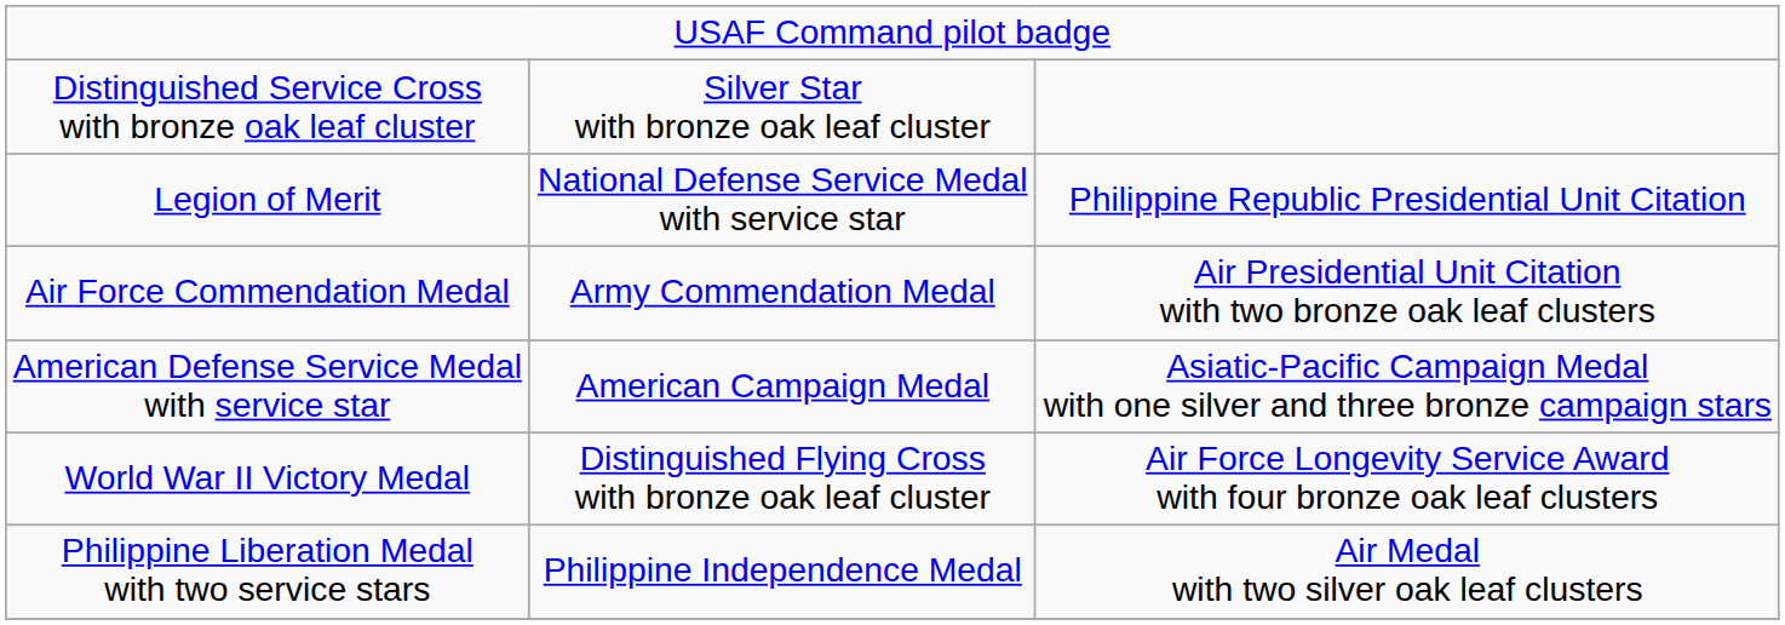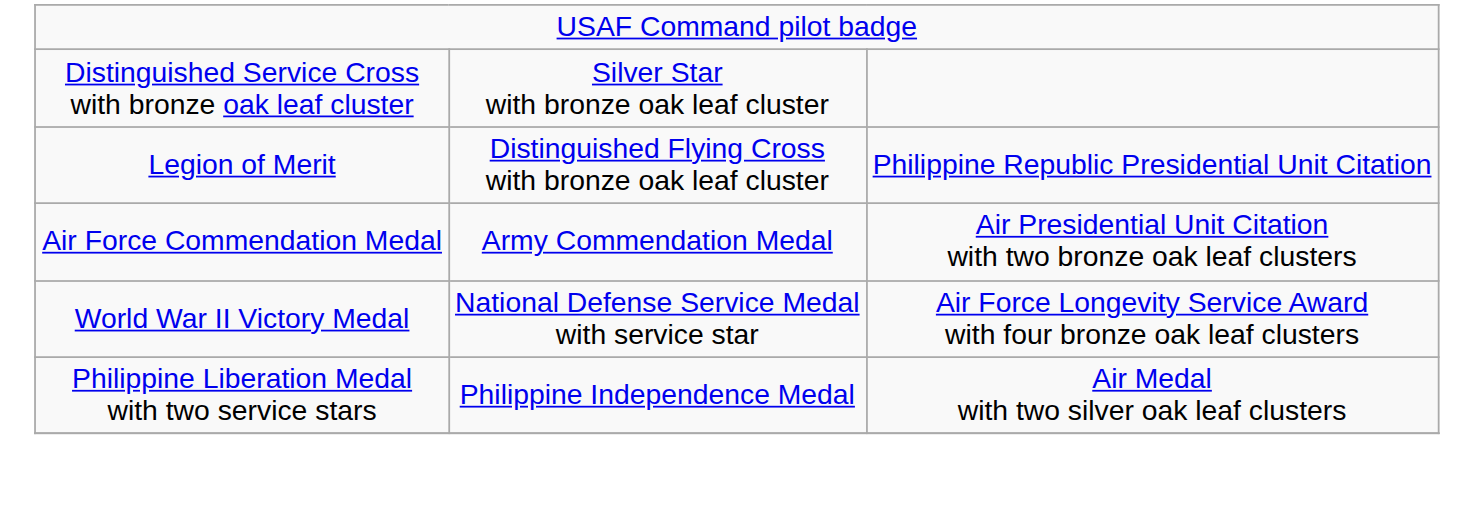Legion of Merit | column 2: National Defense Service Medal with service star -> Distinguished Flying Cross with bronze oak leaf cluster
- row: American Defense Service Medal with service star | American Campaign Medal | Asiatic-Pacific Campaign Medal with one silver and three bronze campaign stars
World War II Victory Medal | column 2: Distinguished Flying Cross with bronze oak leaf cluster -> National Defense Service Medal with service star
